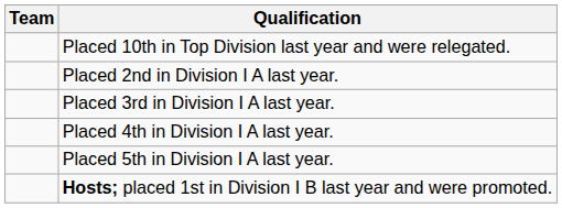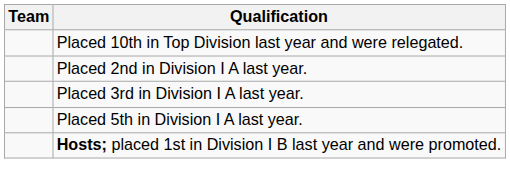- row: Placed 4th in Division I A last year.
